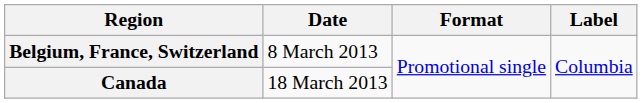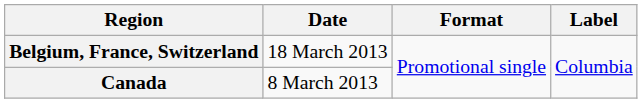Belgium, France, Switzerland | Date: 8 March 2013 -> 18 March 2013
Canada | Date: 18 March 2013 -> 8 March 2013
